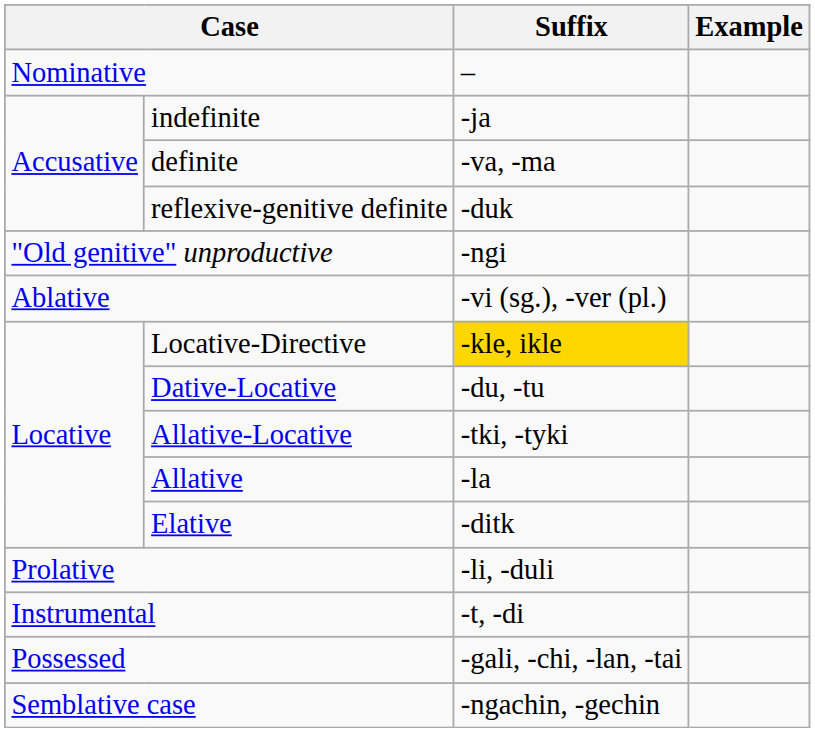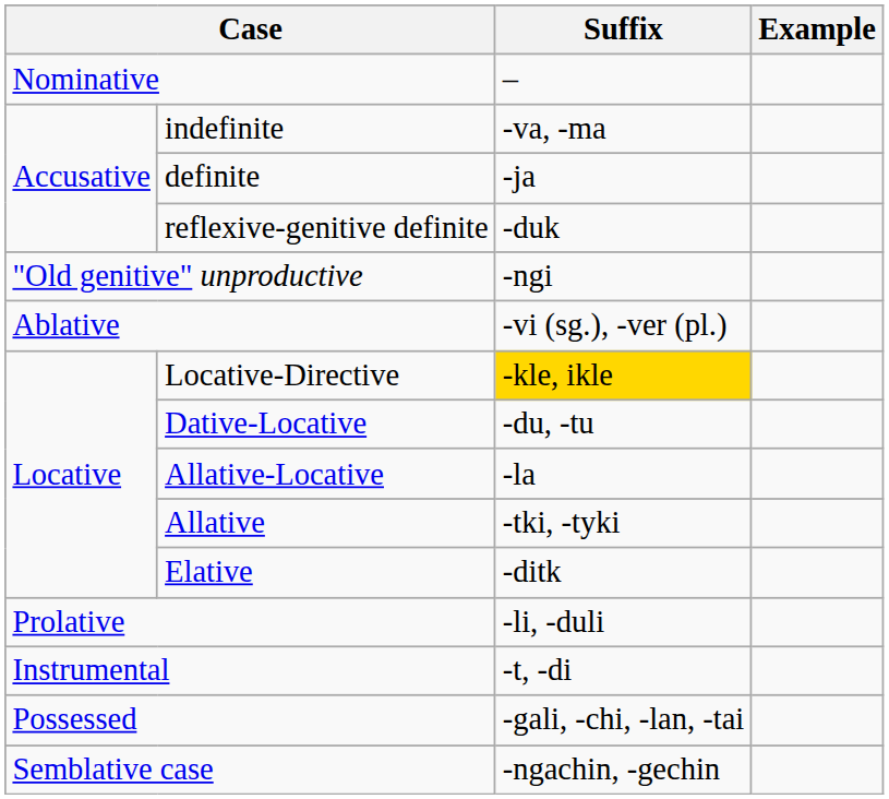indefinite | Suffix: -ja -> -va, -ma
definite | Suffix: -va, -ma -> -ja
Allative-Locative | Suffix: -tki, -tyki -> -la
Allative | Suffix: -la -> -tki, -tyki
